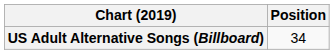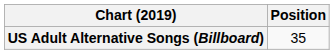US Adult Alternative Songs (Billboard) | Position: 34 -> 35
